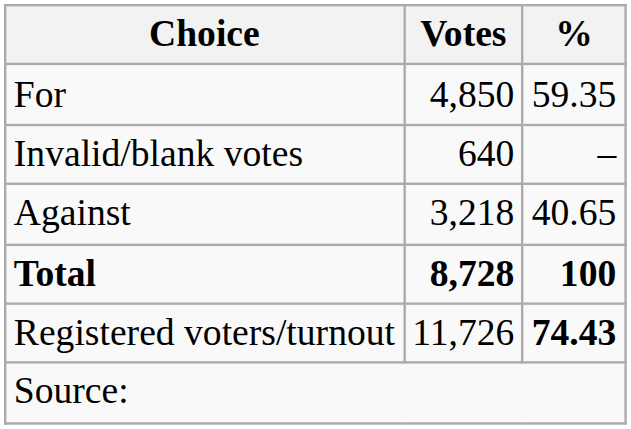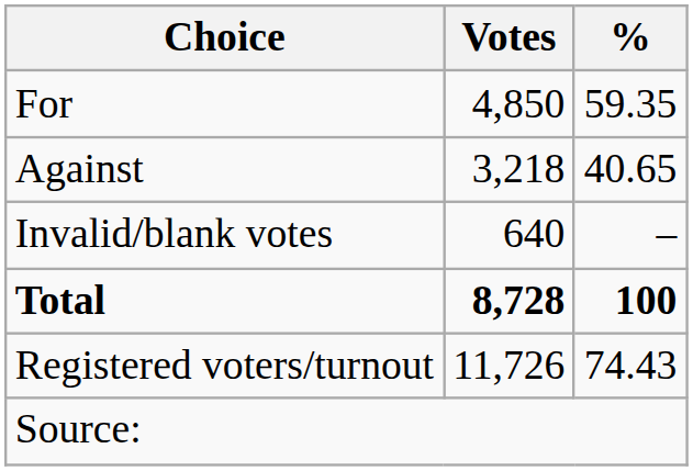rows swapped: Against <-> Invalid/blank votes
Registered voters/turnout | %: bold -> normal
